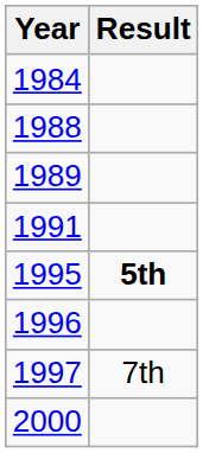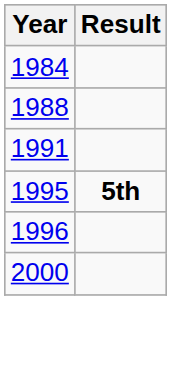- row: 1989
- row: 1997 | 7th
